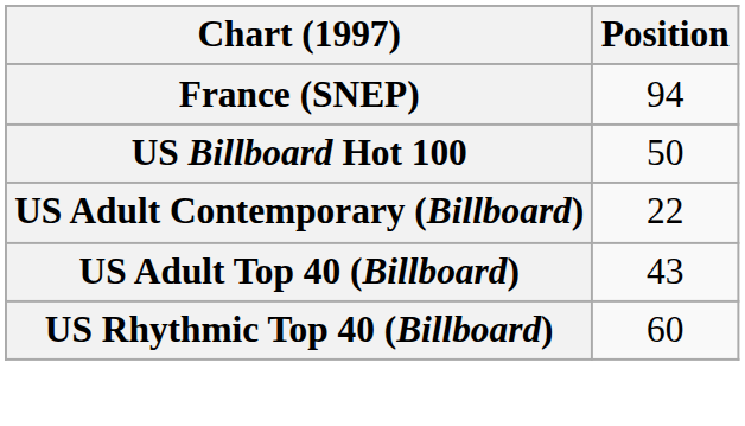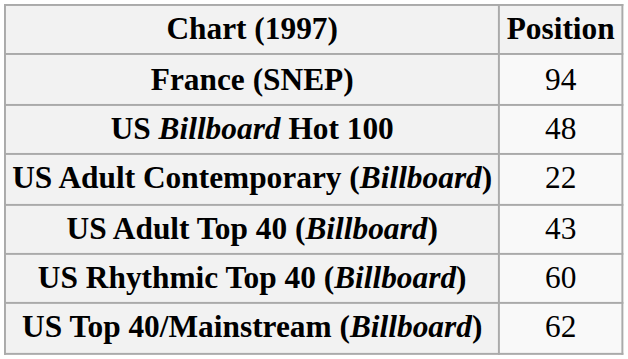US Billboard Hot 100 | Position: 50 -> 48
+ row: US Top 40/Mainstream (Billboard) | 62
